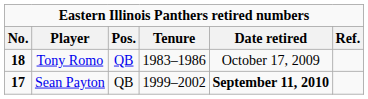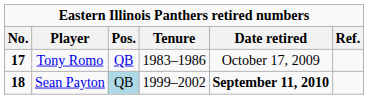Tony Romo | No.: 18 -> 17
Sean Payton | No.: 17 -> 18
Sean Payton | Pos.: no background -> lightblue background
